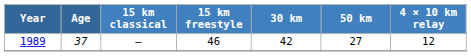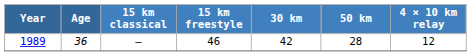1989 | Age: 37 -> 36
1989 | 50 km: 27 -> 28
